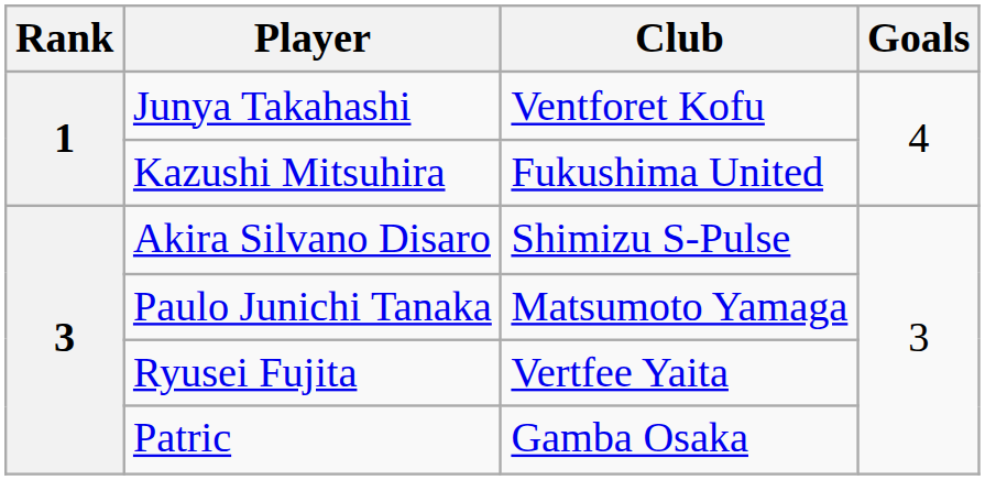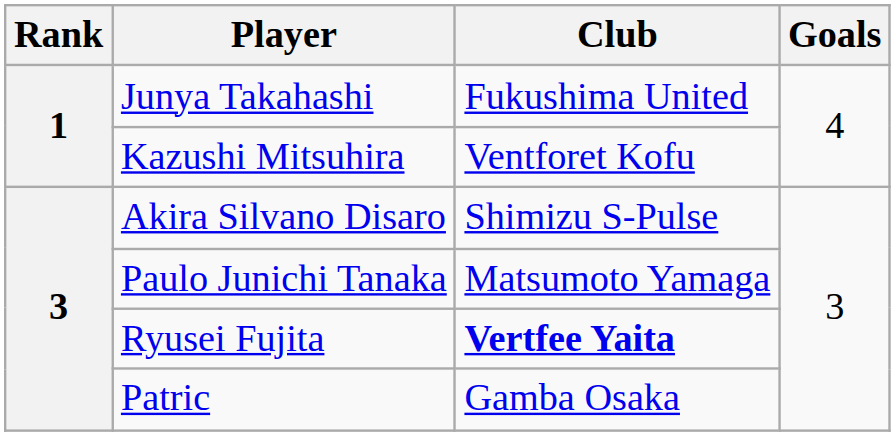Junya Takahashi | Club: Ventforet Kofu -> Fukushima United
Kazushi Mitsuhira | Club: Fukushima United -> Ventforet Kofu
Ryusei Fujita | Club: normal -> bold
